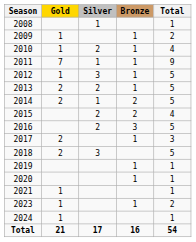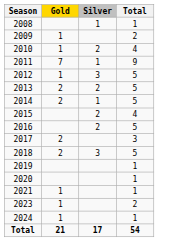- column: Bronze | 1 | 1 | 1 | 1 | 1 | 2 | 2 | 3 | 1 | 1 | 1 | 1 | 16
